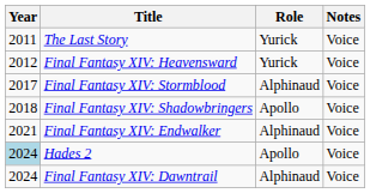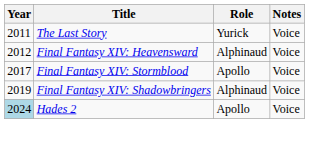Final Fantasy XIV: Heavensward | Role: Yurick -> Alphinaud
Final Fantasy XIV: Stormblood | Role: Alphinaud -> Apollo
Final Fantasy XIV: Shadowbringers | Year: 2018 -> 2019
Final Fantasy XIV: Shadowbringers | Role: Apollo -> Alphinaud
- row: 2021 | Final Fantasy XIV: Endwalker | Alphinaud | Voice
- row: 2024 | Final Fantasy XIV: Dawntrail | Alphinaud | Voice
